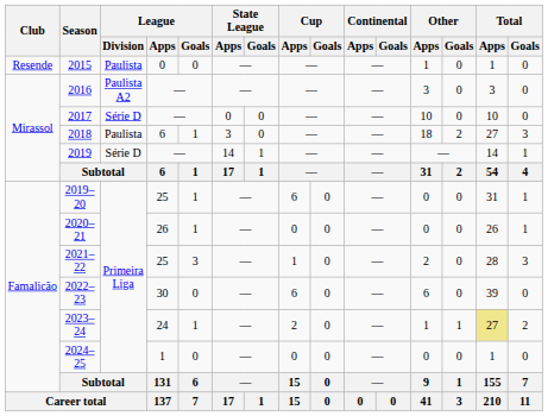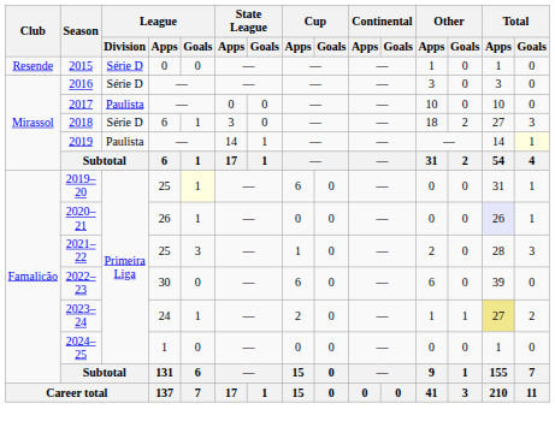2015 | League / Division: Paulista -> Série D
2016 | League / Division: Paulista A2 -> Série D
2017 | League / Division: Série D -> Paulista
2018 | League / Division: Paulista -> Série D
2019 | League / Division: Série D -> Paulista
2019 | Total / Goals: no background -> lightyellow background
2019–20 | League / Goals: no background -> lightyellow background
2020–21 | Total / Apps: no background -> lavender background
